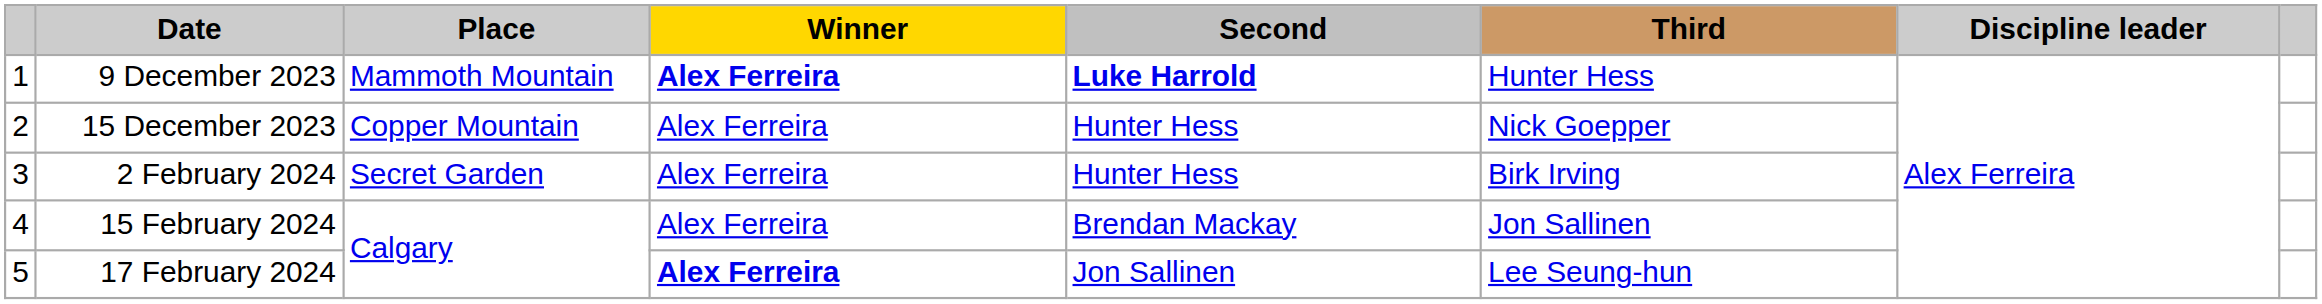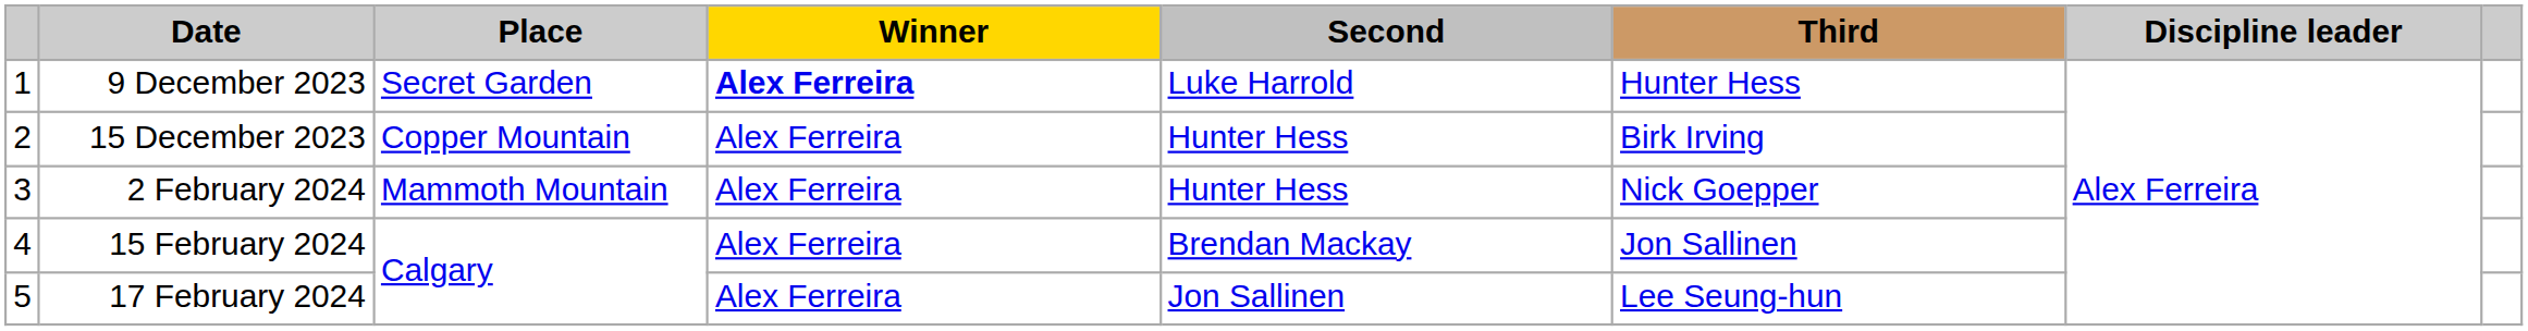9 December 2023 | Place: Mammoth Mountain -> Secret Garden
9 December 2023 | Second: bold -> normal
15 December 2023 | Third: Nick Goepper -> Birk Irving
2 February 2024 | Place: Secret Garden -> Mammoth Mountain
2 February 2024 | Third: Birk Irving -> Nick Goepper
17 February 2024 | Winner: bold -> normal
